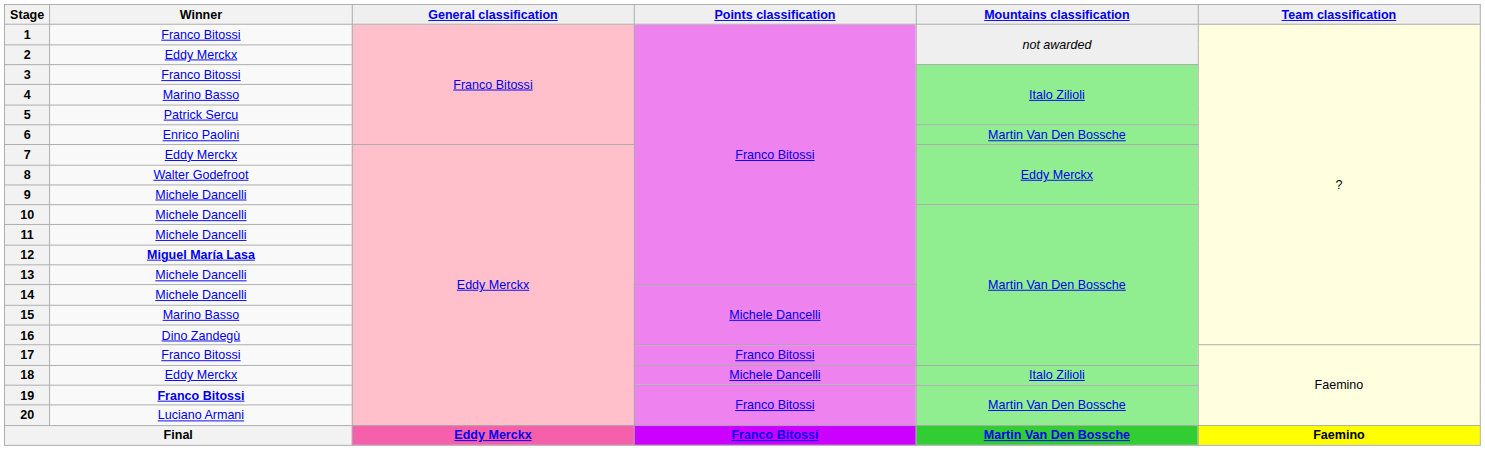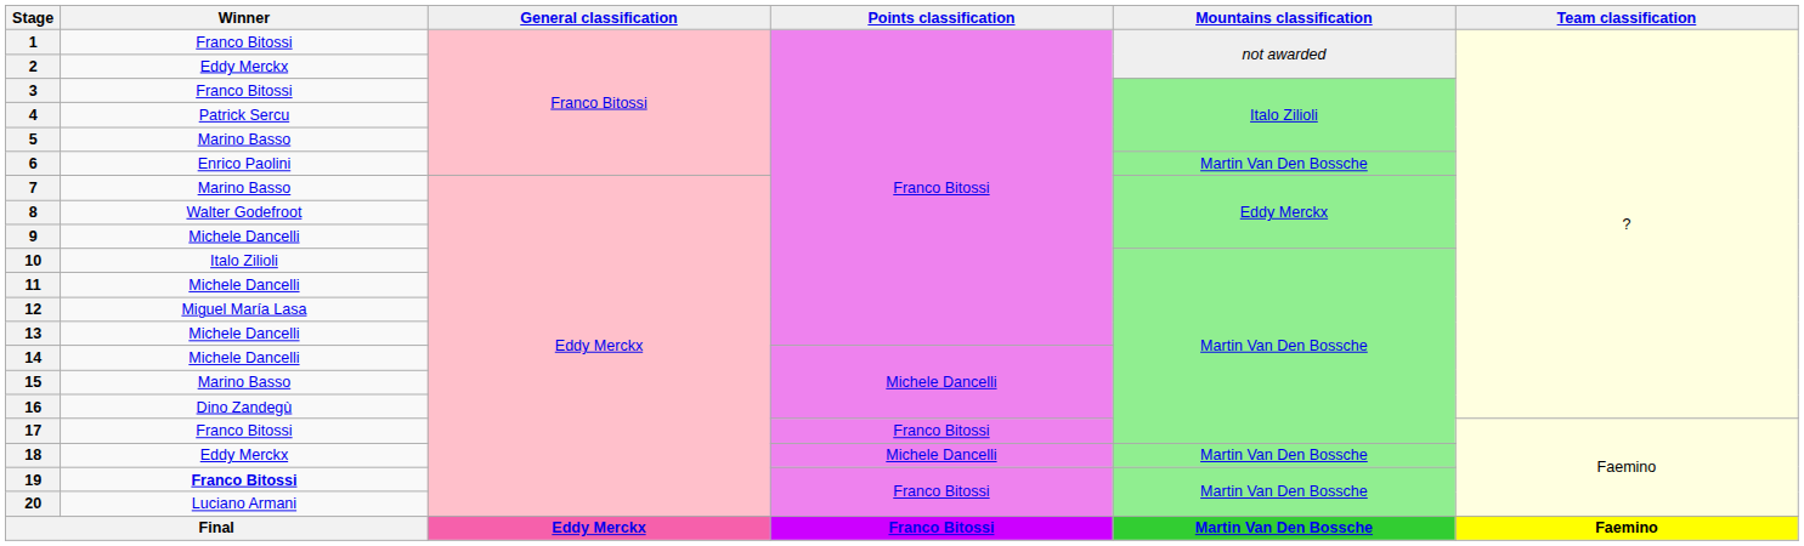4 | Winner: Marino Basso -> Patrick Sercu
5 | Winner: Patrick Sercu -> Marino Basso
7 | Winner: Eddy Merckx -> Marino Basso
10 | Winner: Michele Dancelli -> Italo Zilioli
12 | Winner: bold -> normal
18 | Mountains classification: Italo Zilioli -> Martin Van Den Bossche
